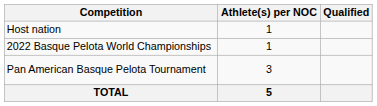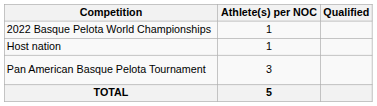rows swapped: Host nation <-> 2022 Basque Pelota World Championships
